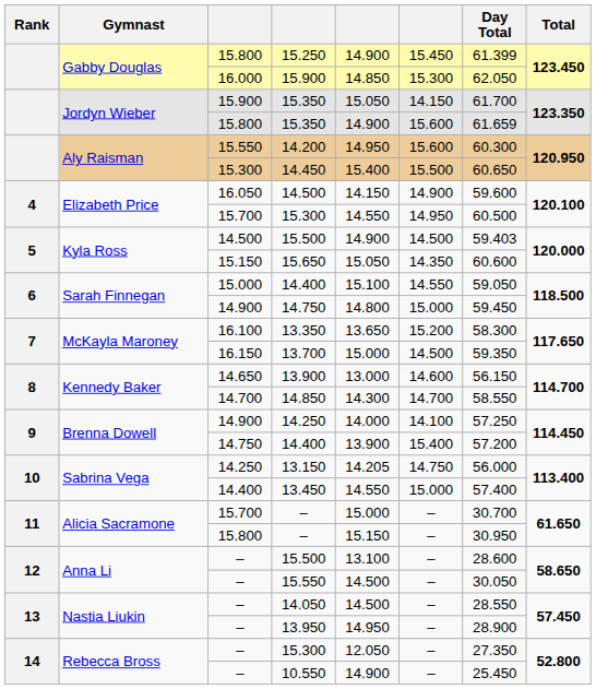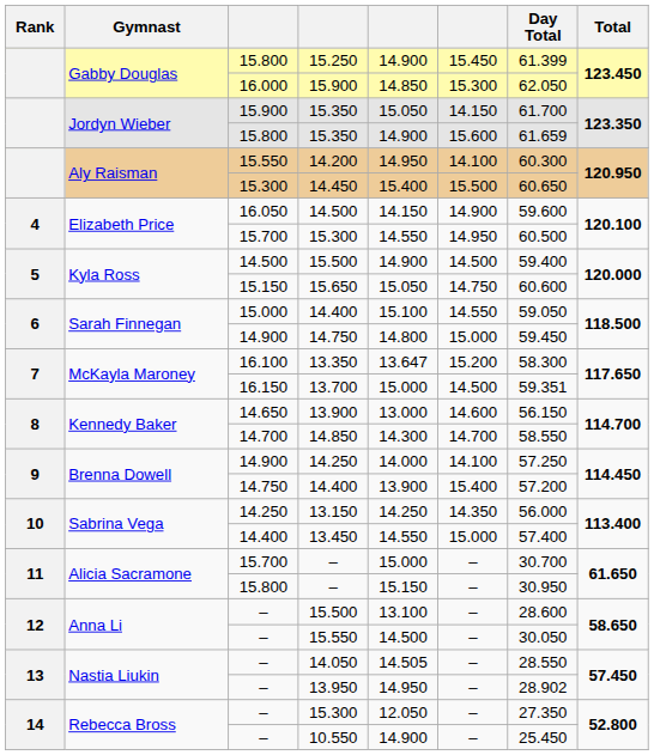14.200 | column 6: 15.600 -> 14.100
14.500 / 15.500 | Day Total: 59.403 -> 59.400
15.650 | column 6: 14.350 -> 14.750
13.350 | column 5: 13.650 -> 13.647
13.700 | Day Total: 59.350 -> 59.351
13.150 | column 5: 14.205 -> 14.250
13.150 | column 6: 14.750 -> 14.350
14.050 | column 5: 14.500 -> 14.505
13.950 | Day Total: 28.900 -> 28.902
